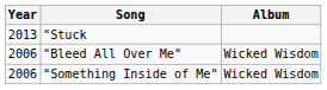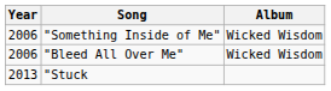rows swapped: "Something Inside of Me" <-> "Stuck
